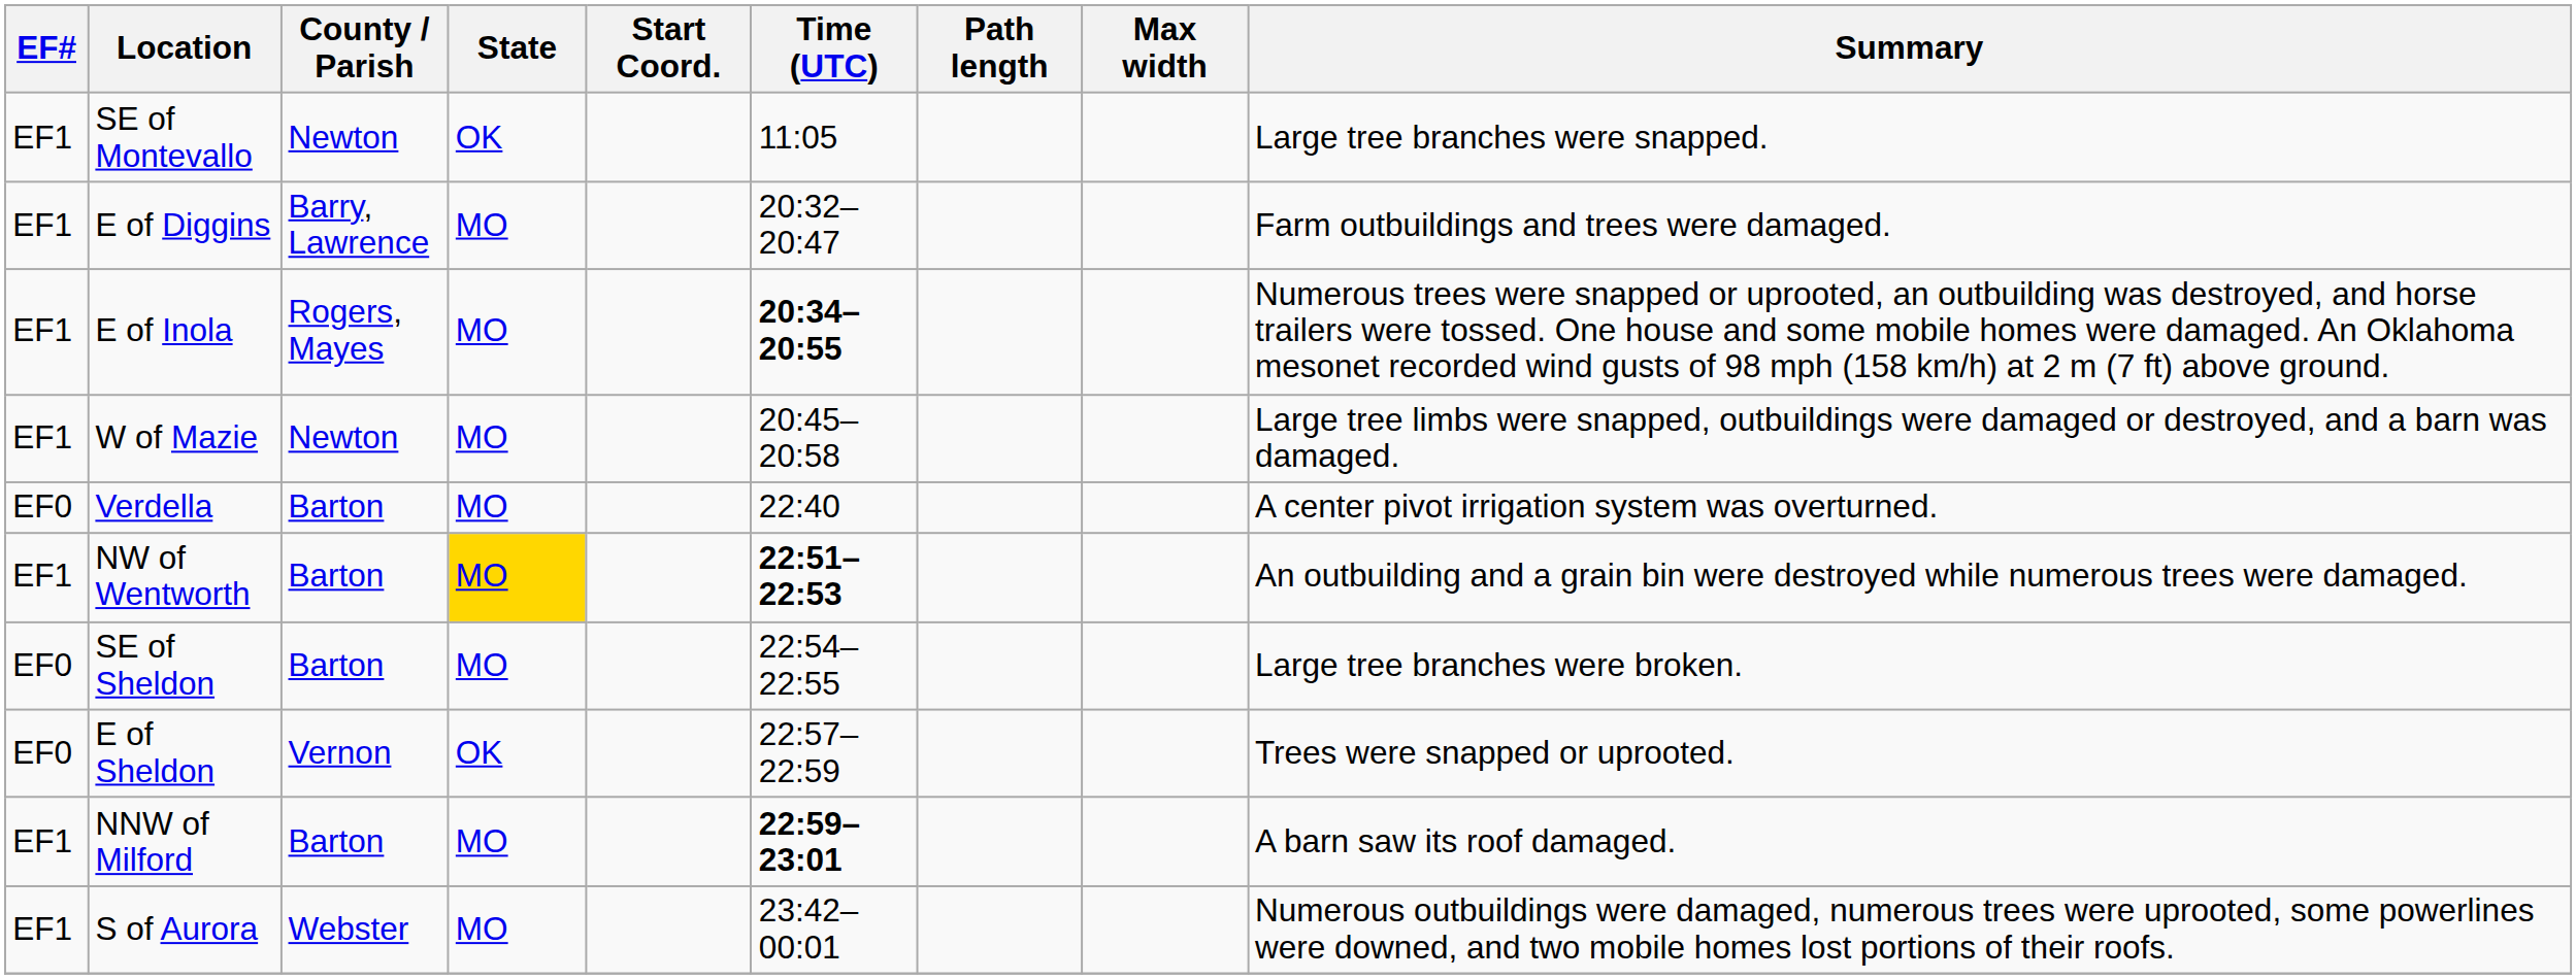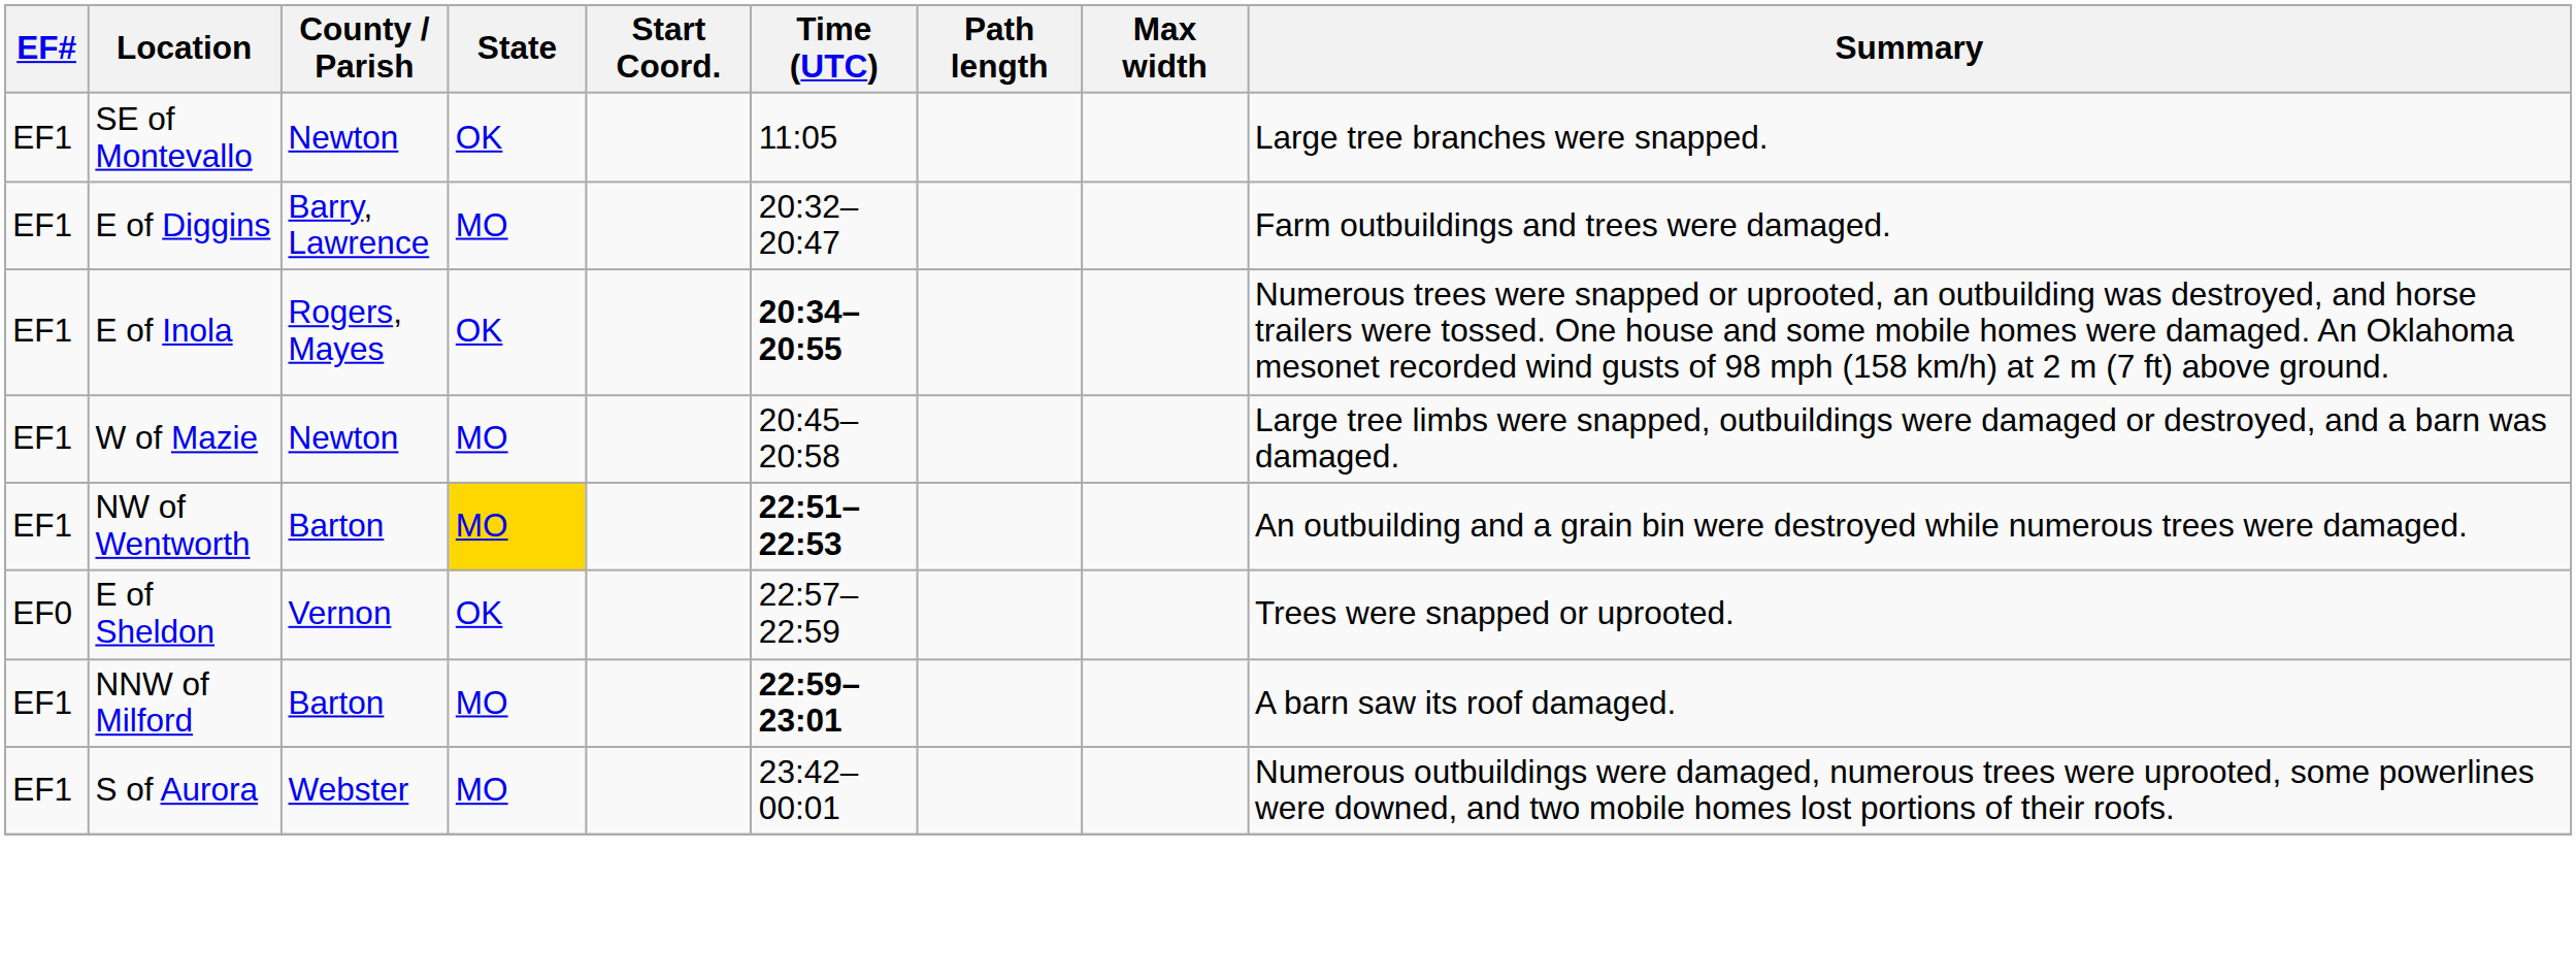E of Inola | State: MO -> OK
- row: EF0 | Verdella | Barton | MO | 22:40 | A center pivot irrigation system was overturned.
- row: EF0 | SE of Sheldon | Barton | MO | 22:54–22:55 | Large tree branches were broken.
